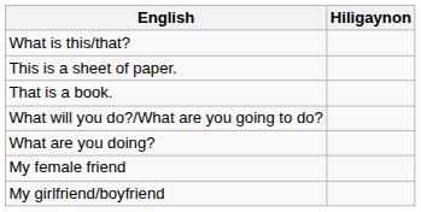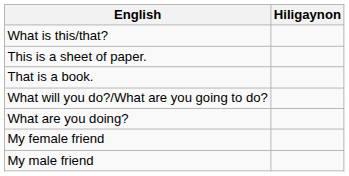+ row: My male friend
- row: My girlfriend/boyfriend
